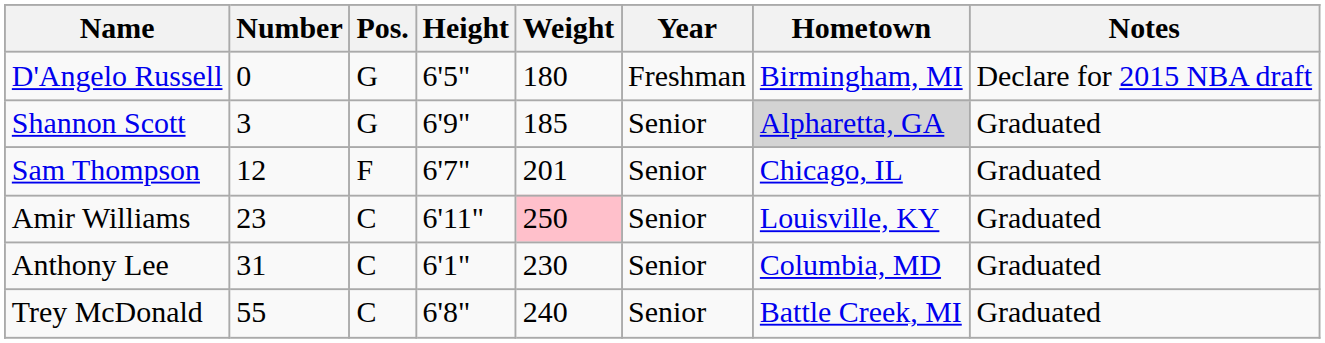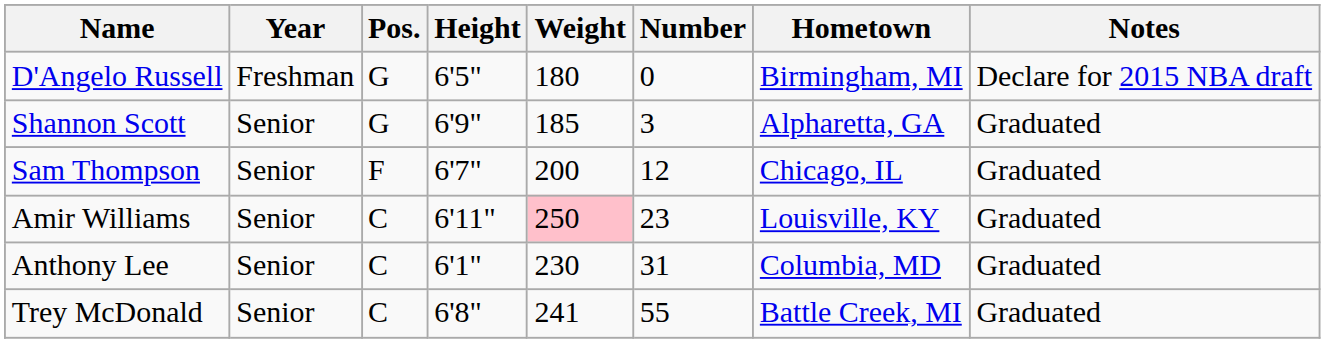columns swapped: Number <-> Year
Shannon Scott | Hometown: lightgrey background -> no background
Sam Thompson | Weight: 201 -> 200
Trey McDonald | Weight: 240 -> 241
